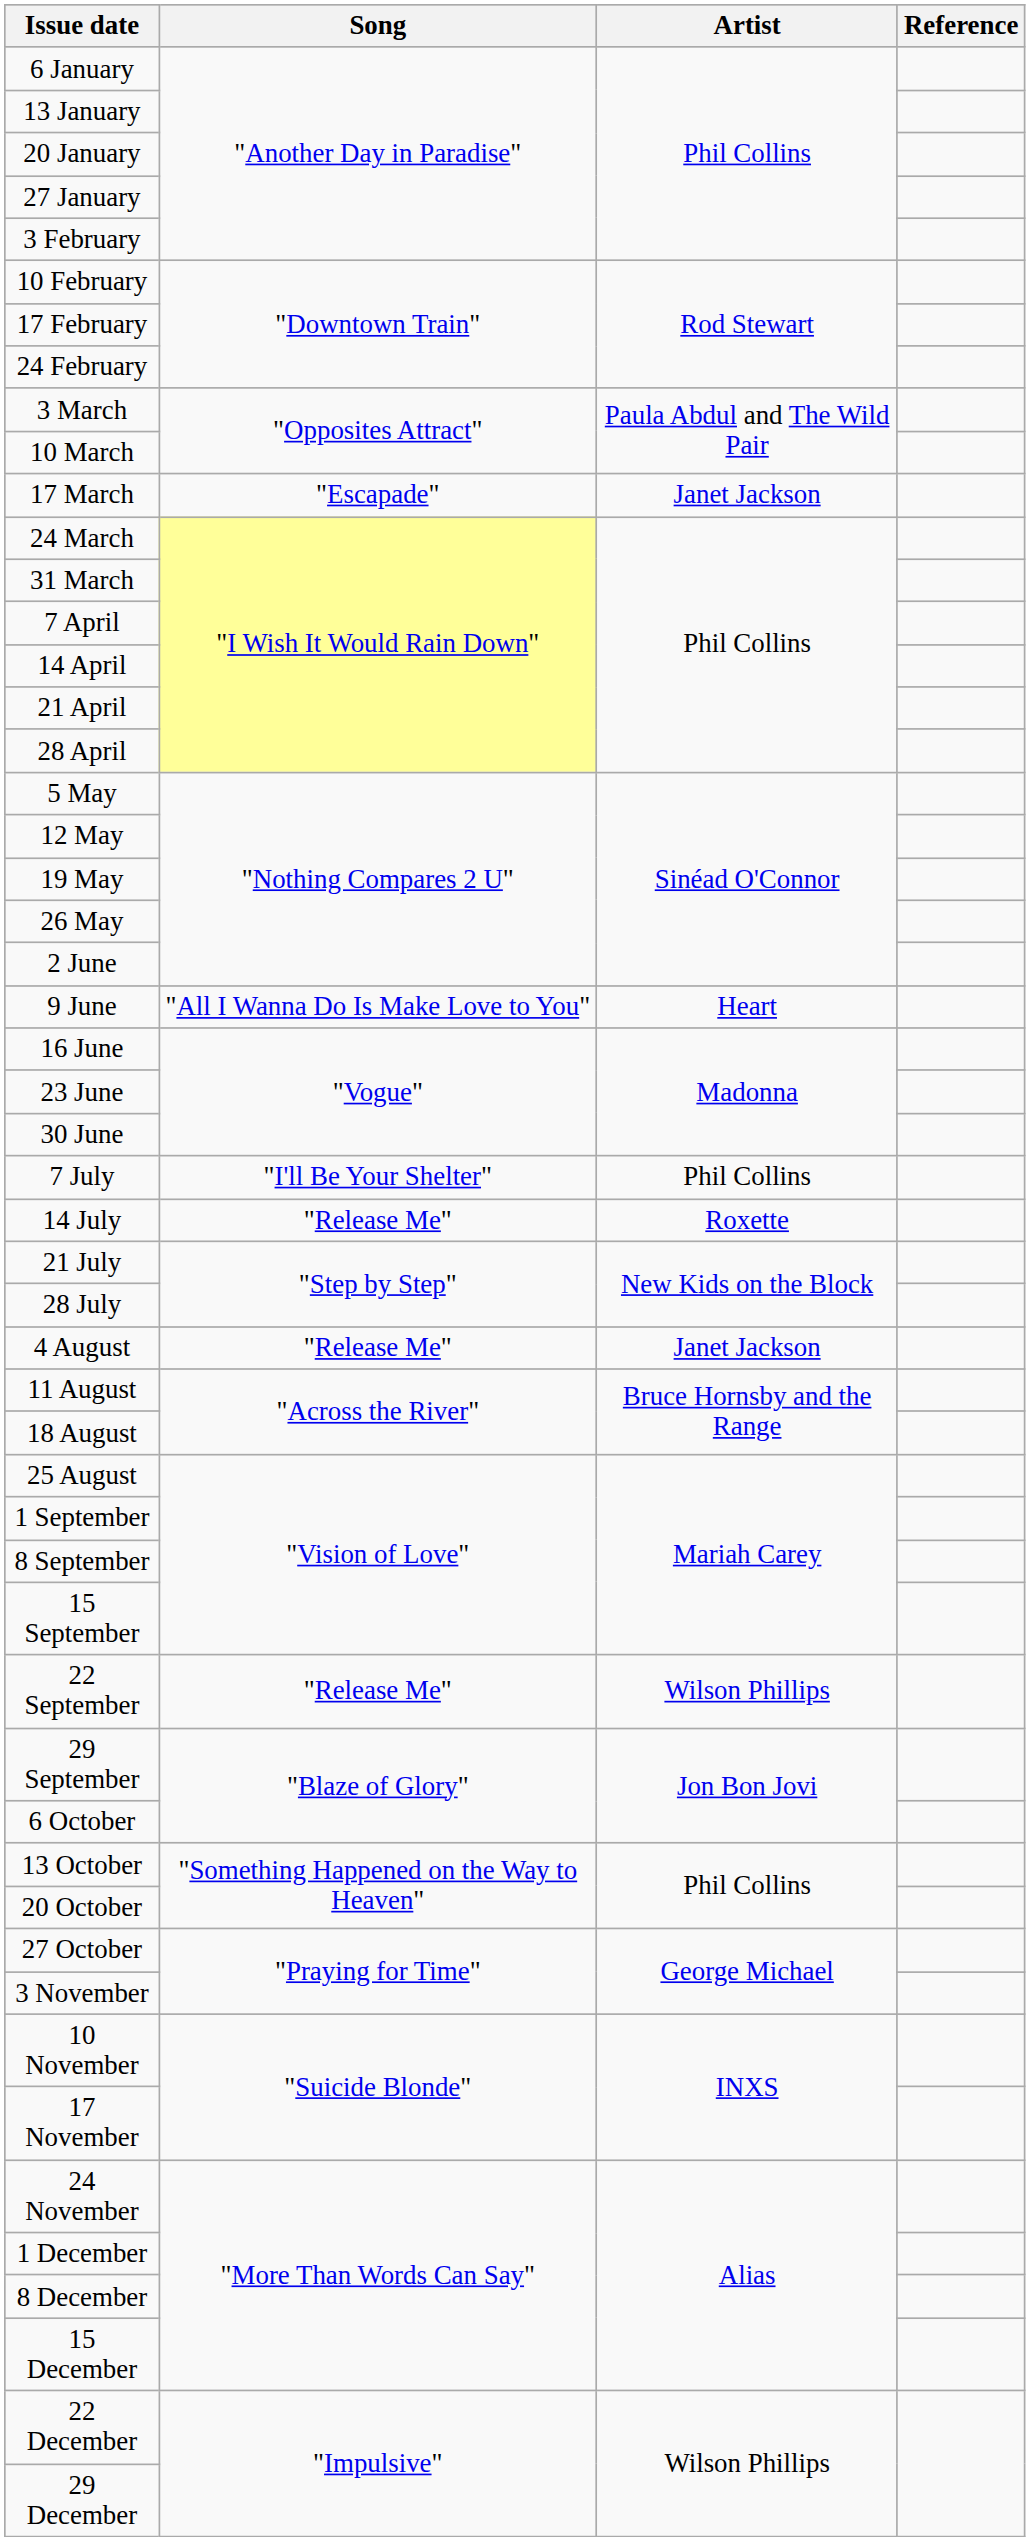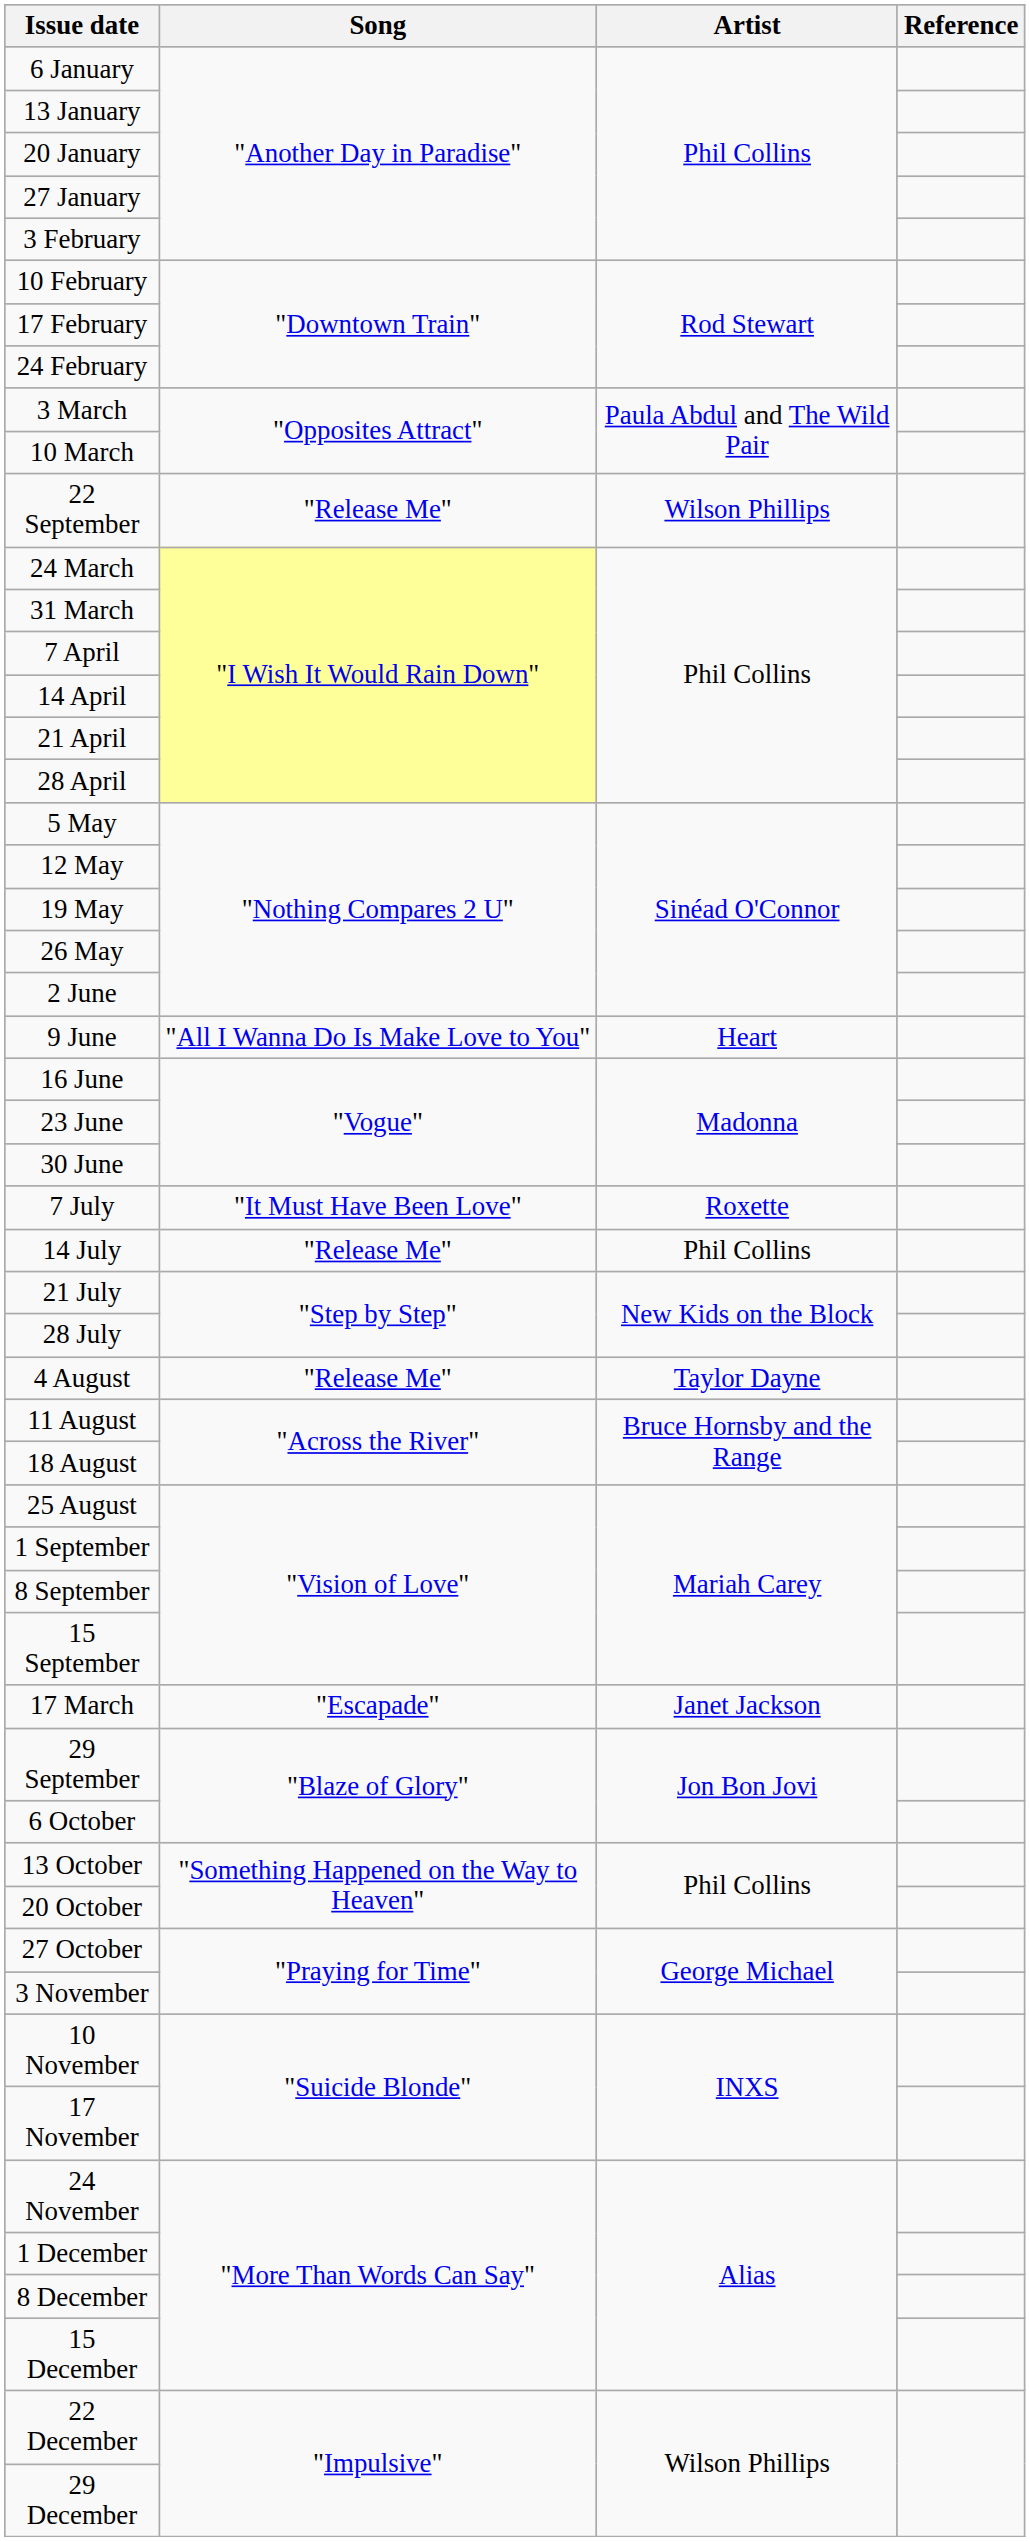rows swapped: 17 March <-> 22 September
7 July | Song: "I'll Be Your Shelter" -> "It Must Have Been Love"
7 July | Artist: Phil Collins -> Roxette
14 July | Artist: Roxette -> Phil Collins
4 August | Artist: Janet Jackson -> Taylor Dayne
